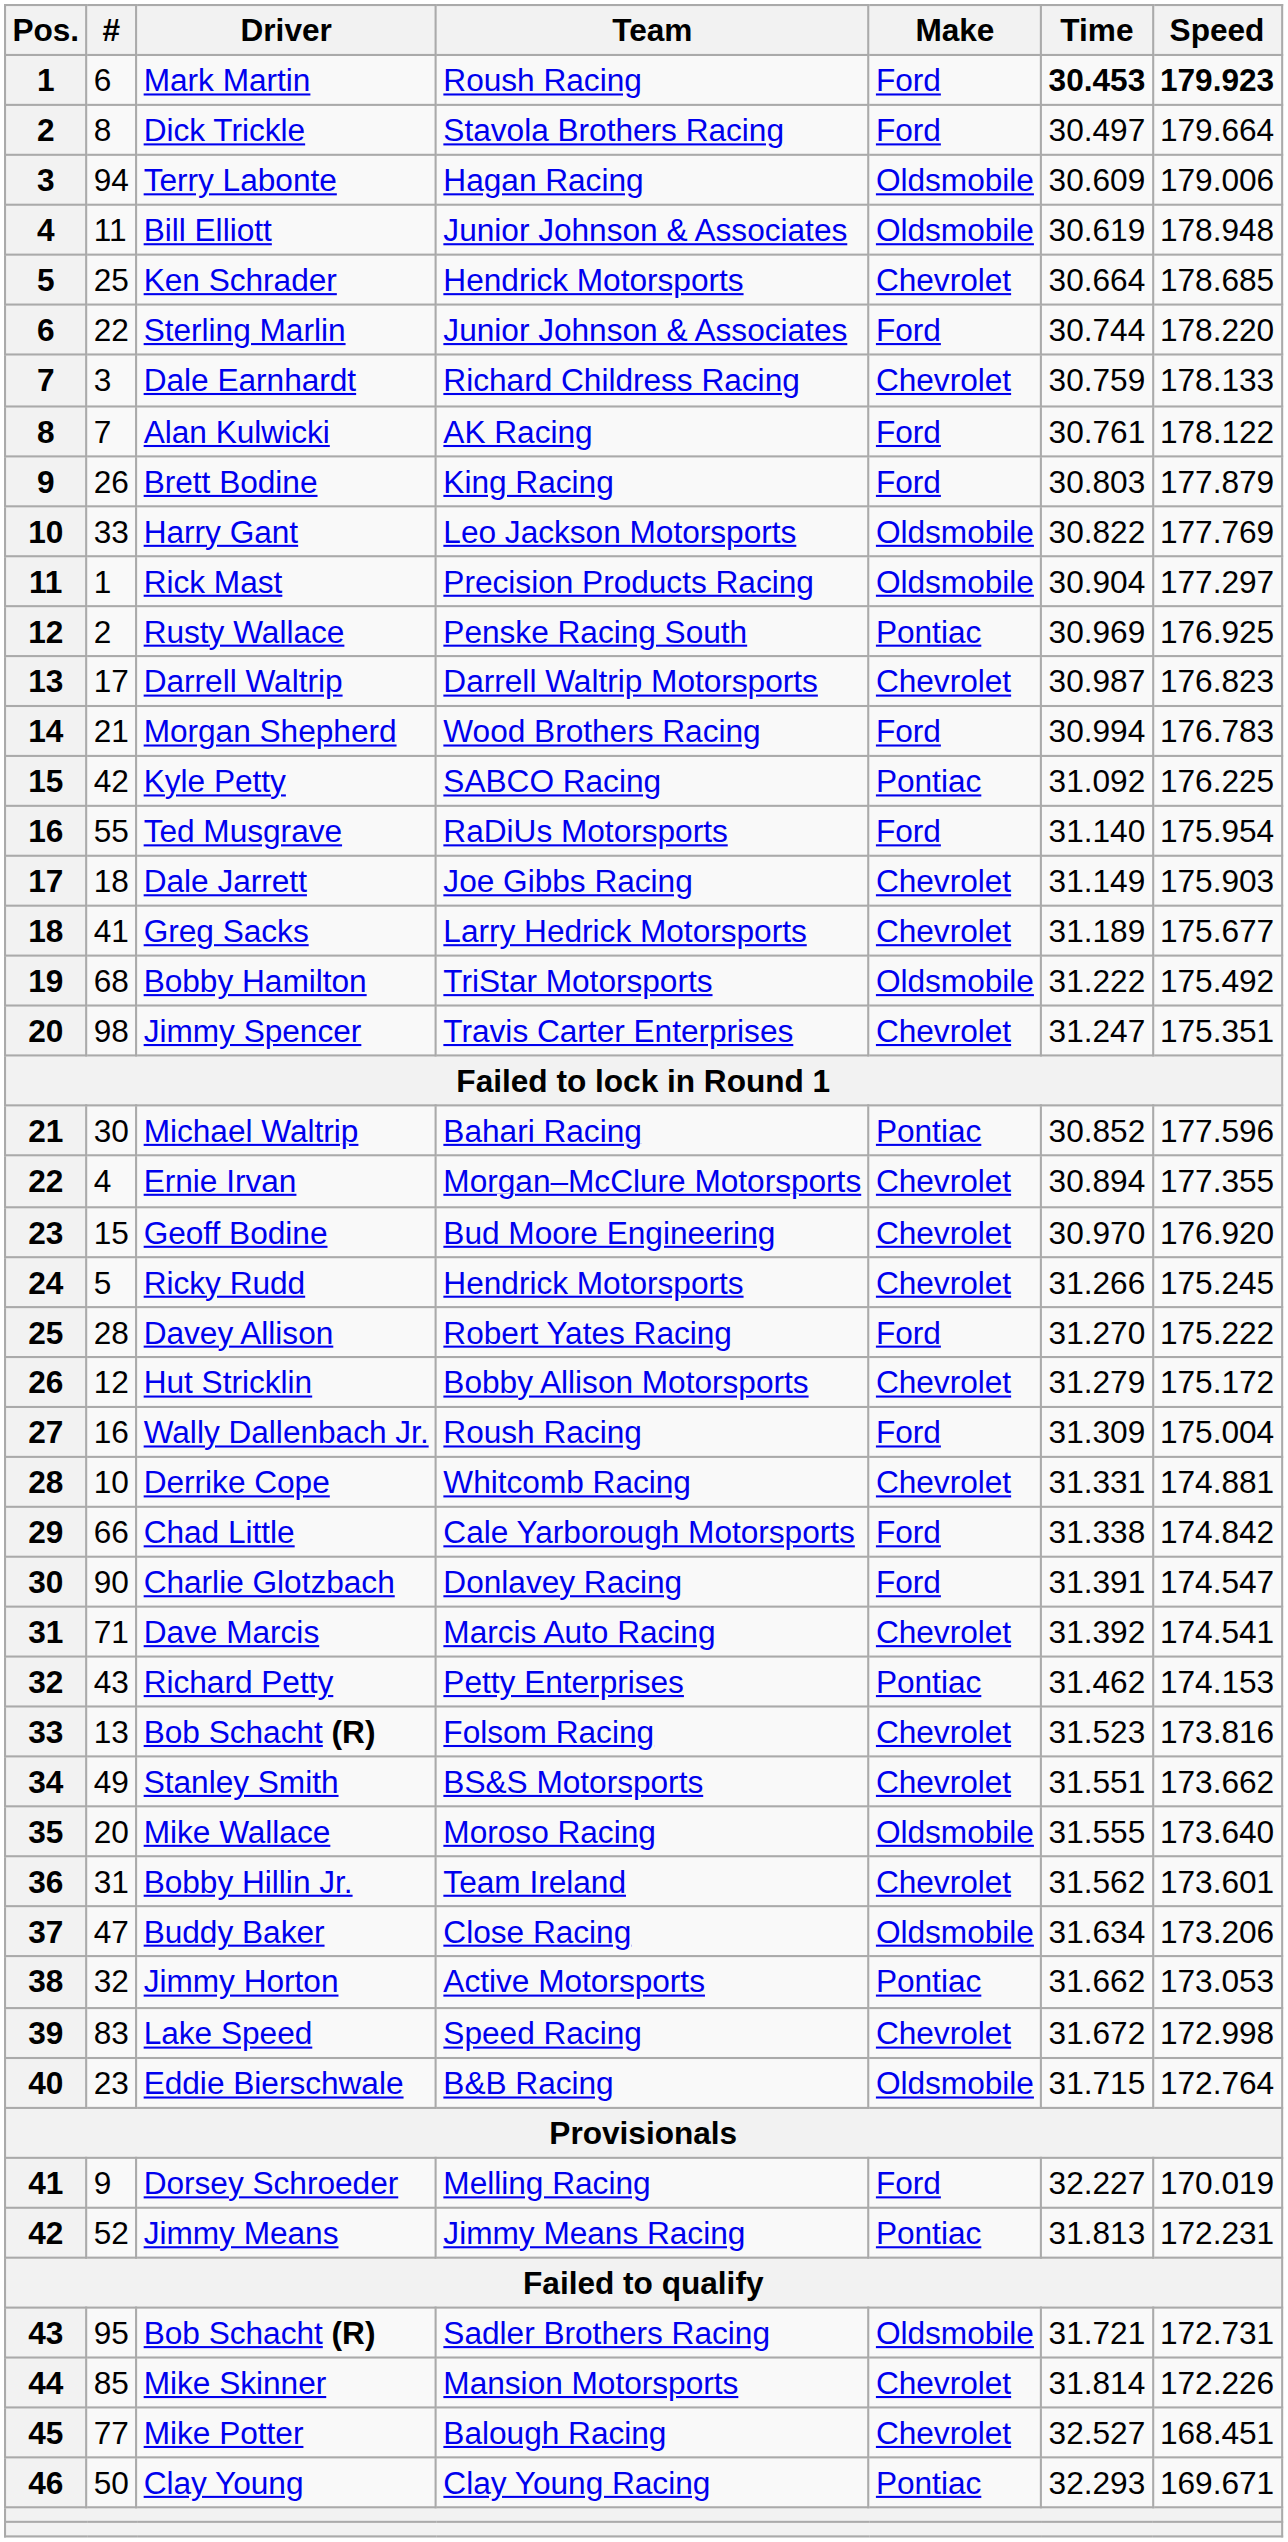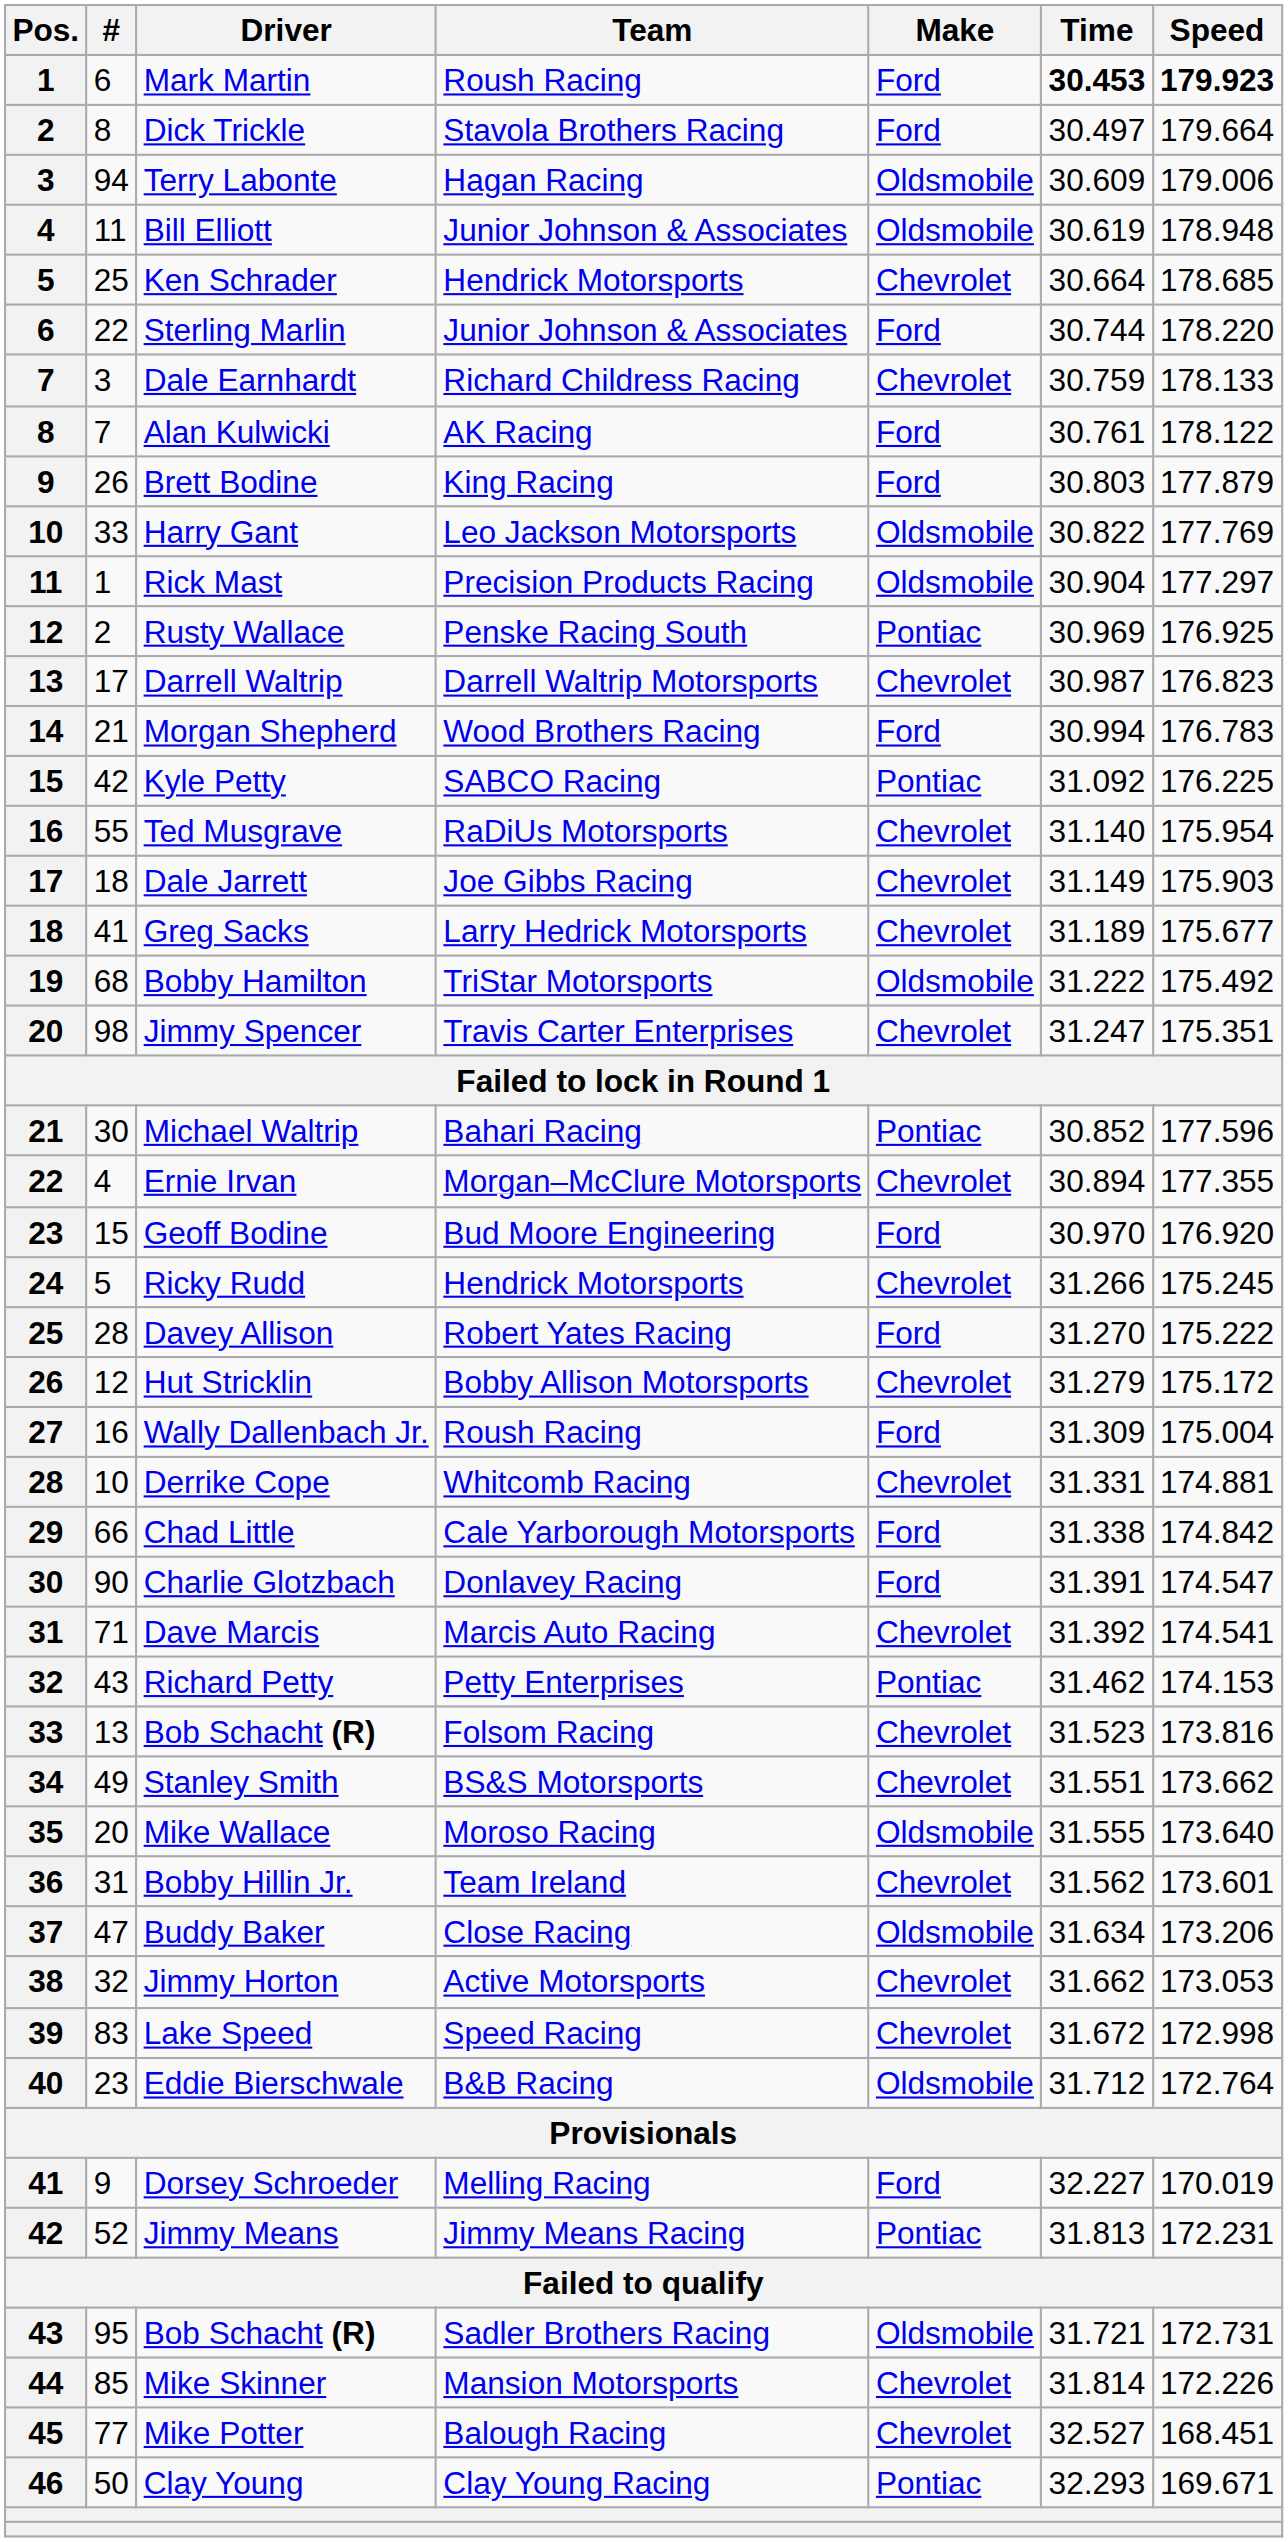Ted Musgrave | Make: Ford -> Chevrolet
Geoff Bodine | Make: Chevrolet -> Ford
Jimmy Horton | Make: Pontiac -> Chevrolet
Eddie Bierschwale | Time: 31.715 -> 31.712
